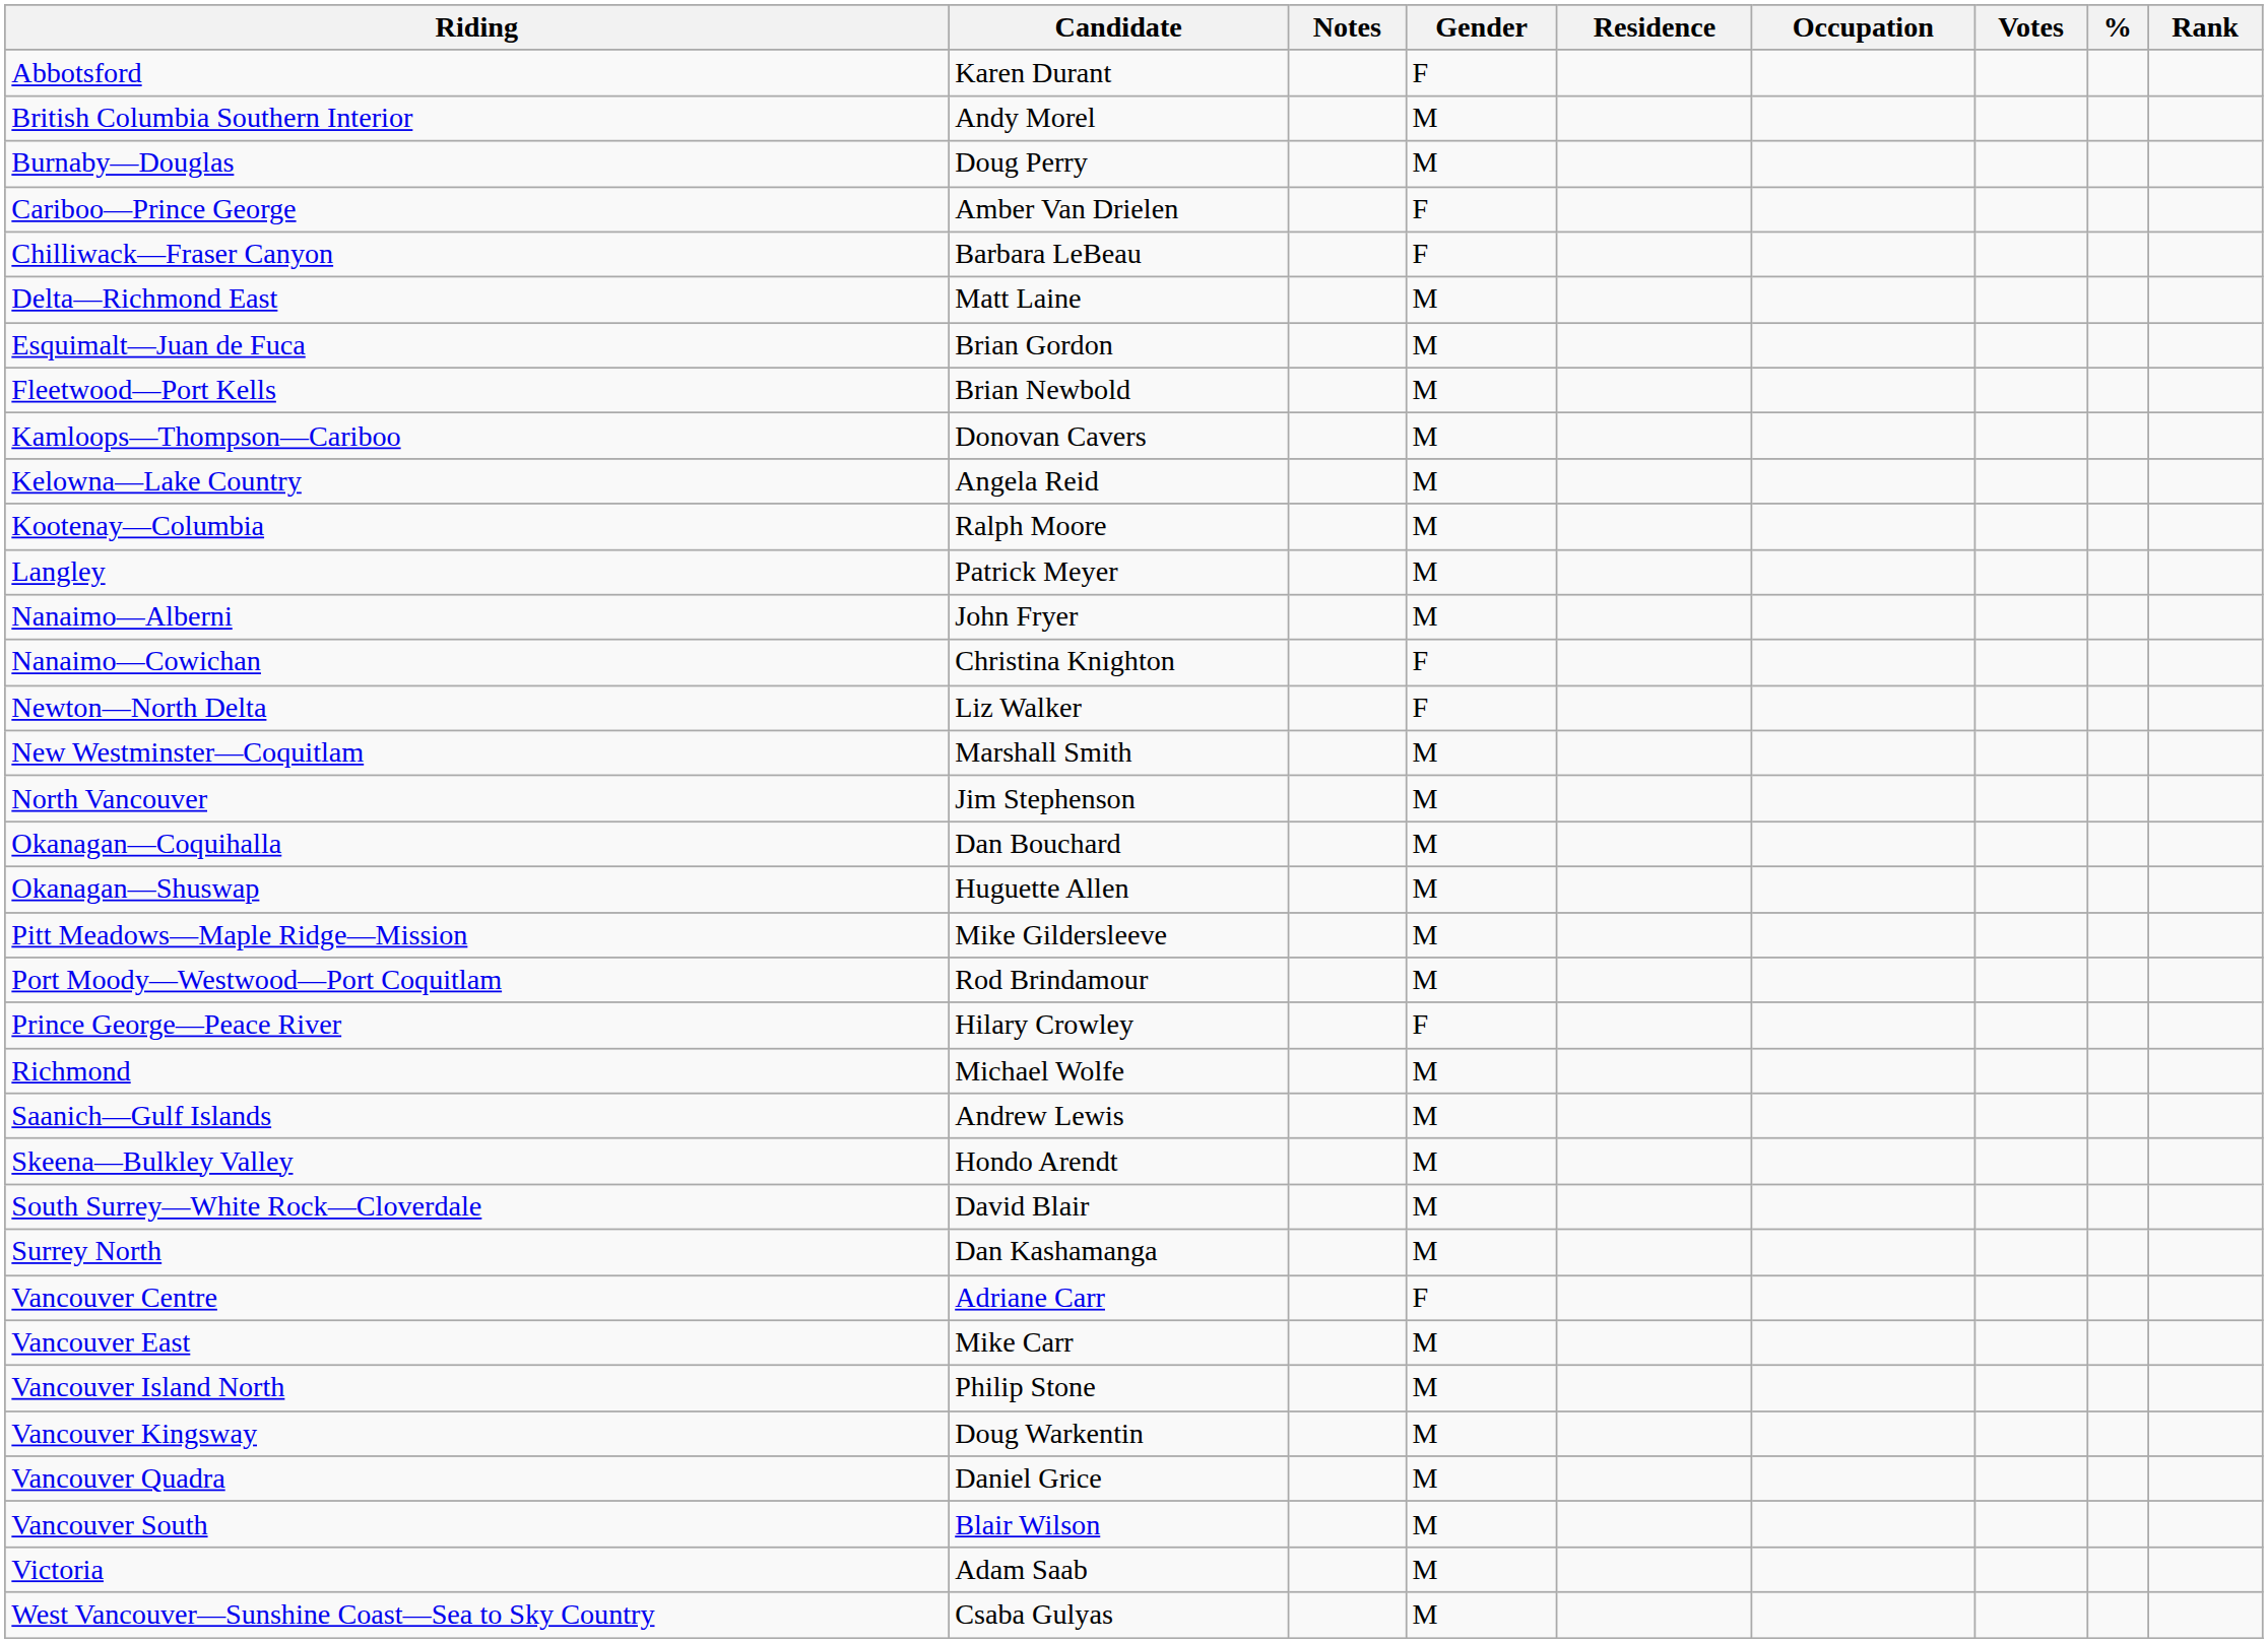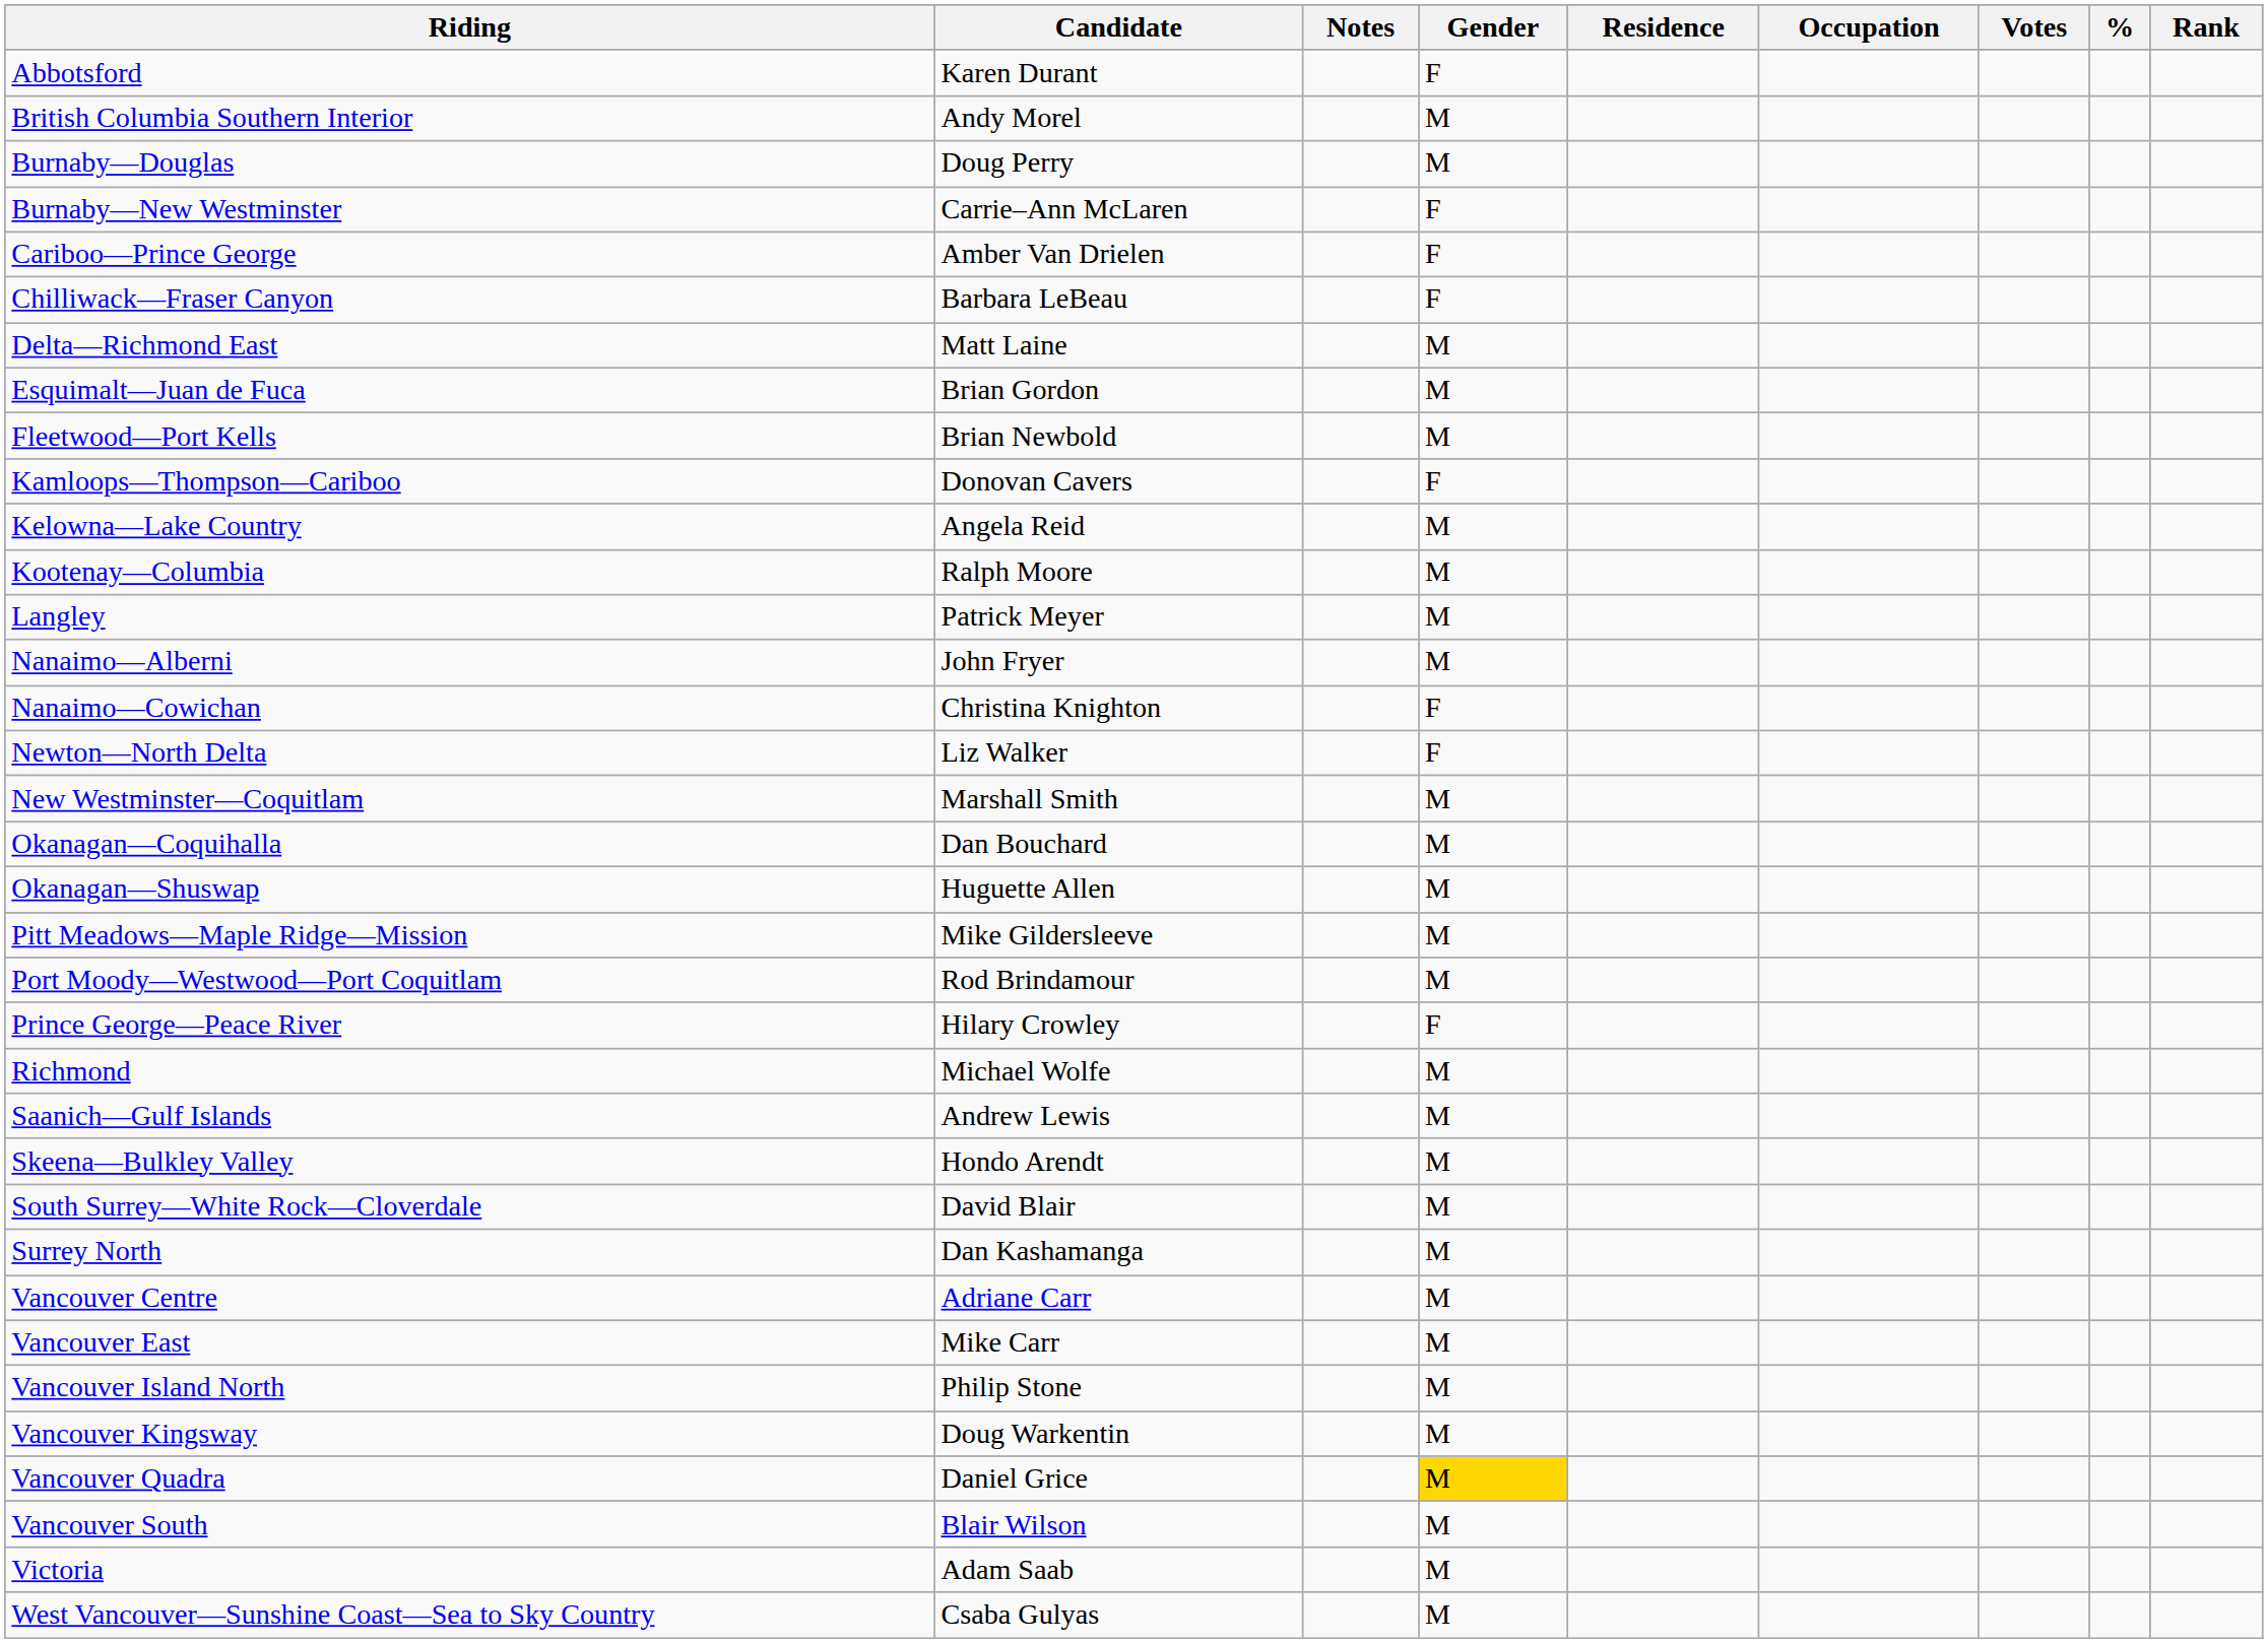+ row: Burnaby—New Westminster | Carrie–Ann McLaren | F
Kamloops—Thompson—Cariboo | Gender: M -> F
- row: North Vancouver | Jim Stephenson | M
Vancouver Centre | Gender: F -> M
Vancouver Quadra | Gender: no background -> gold background
